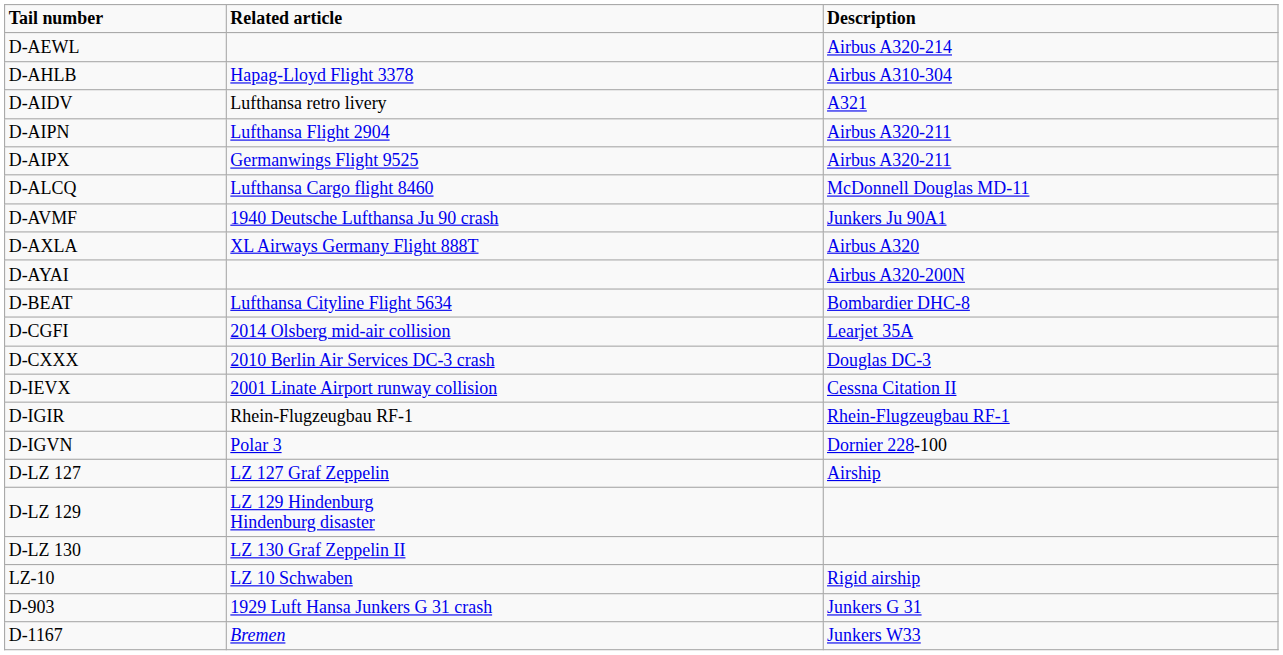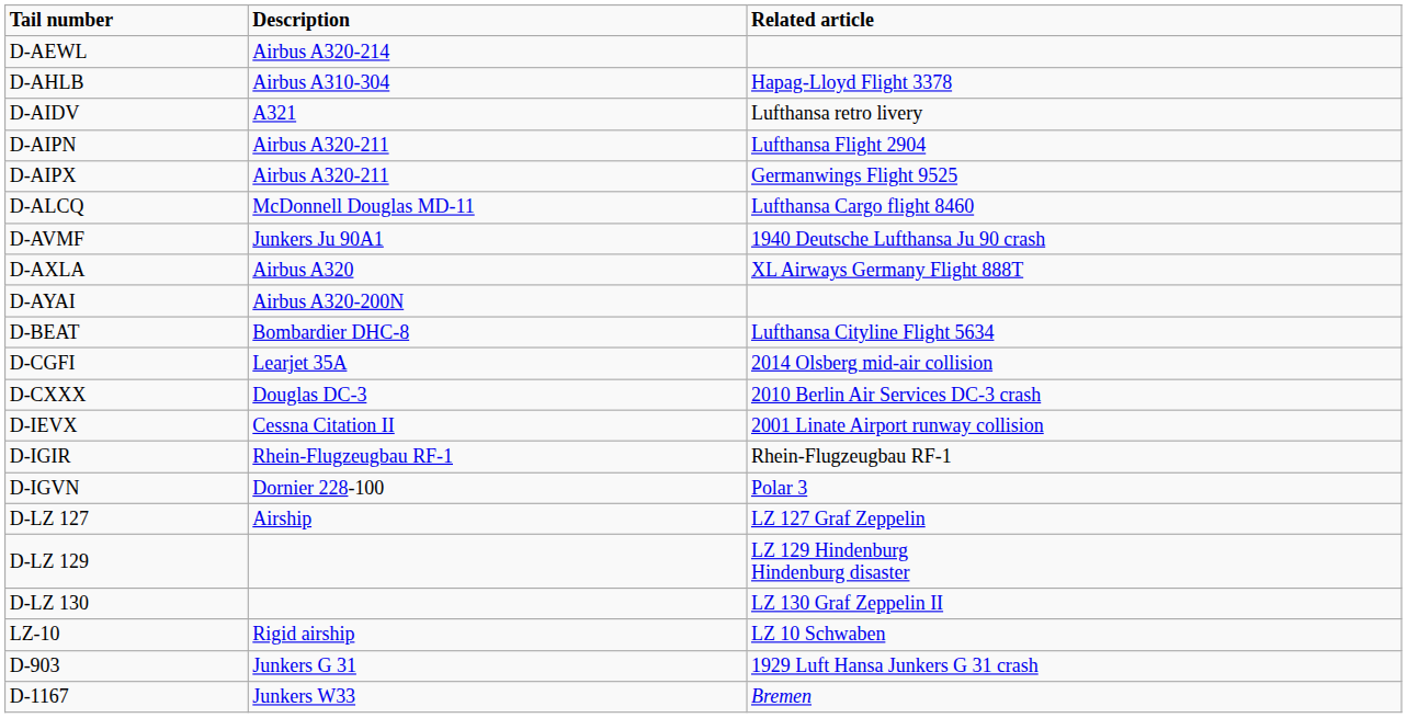columns swapped: Description <-> Related article
